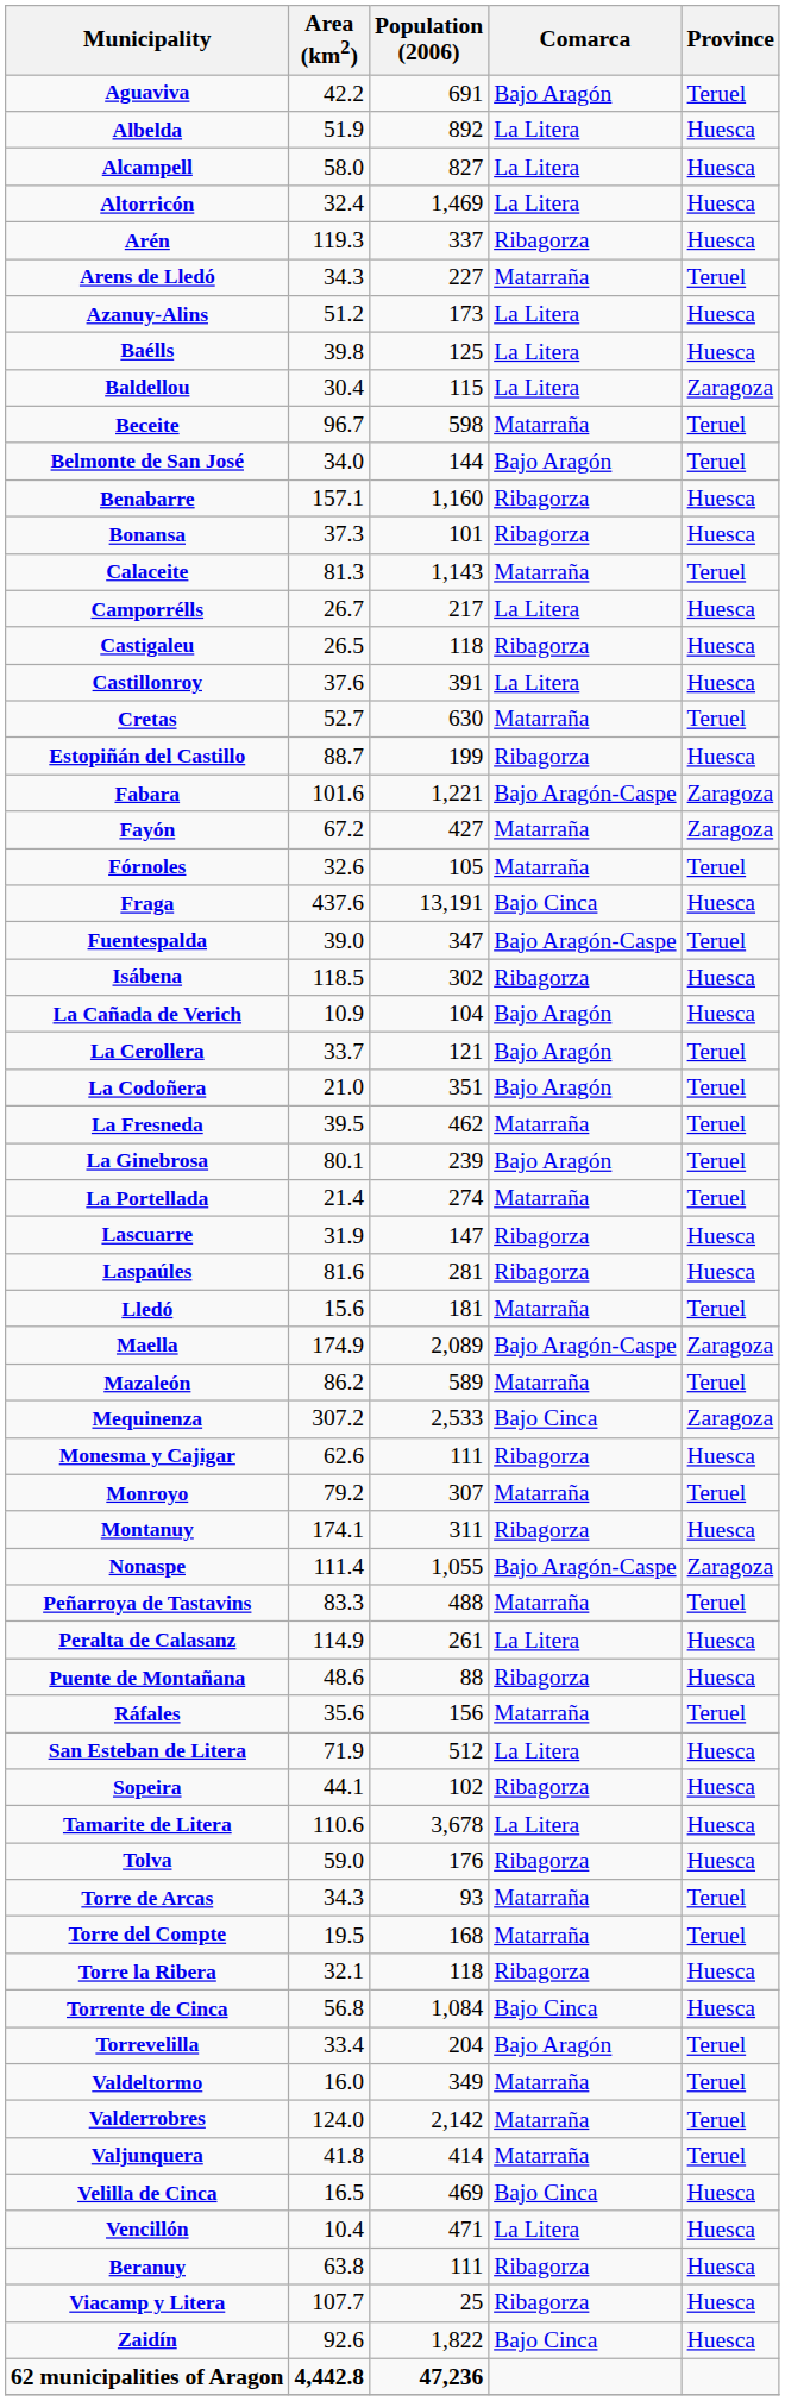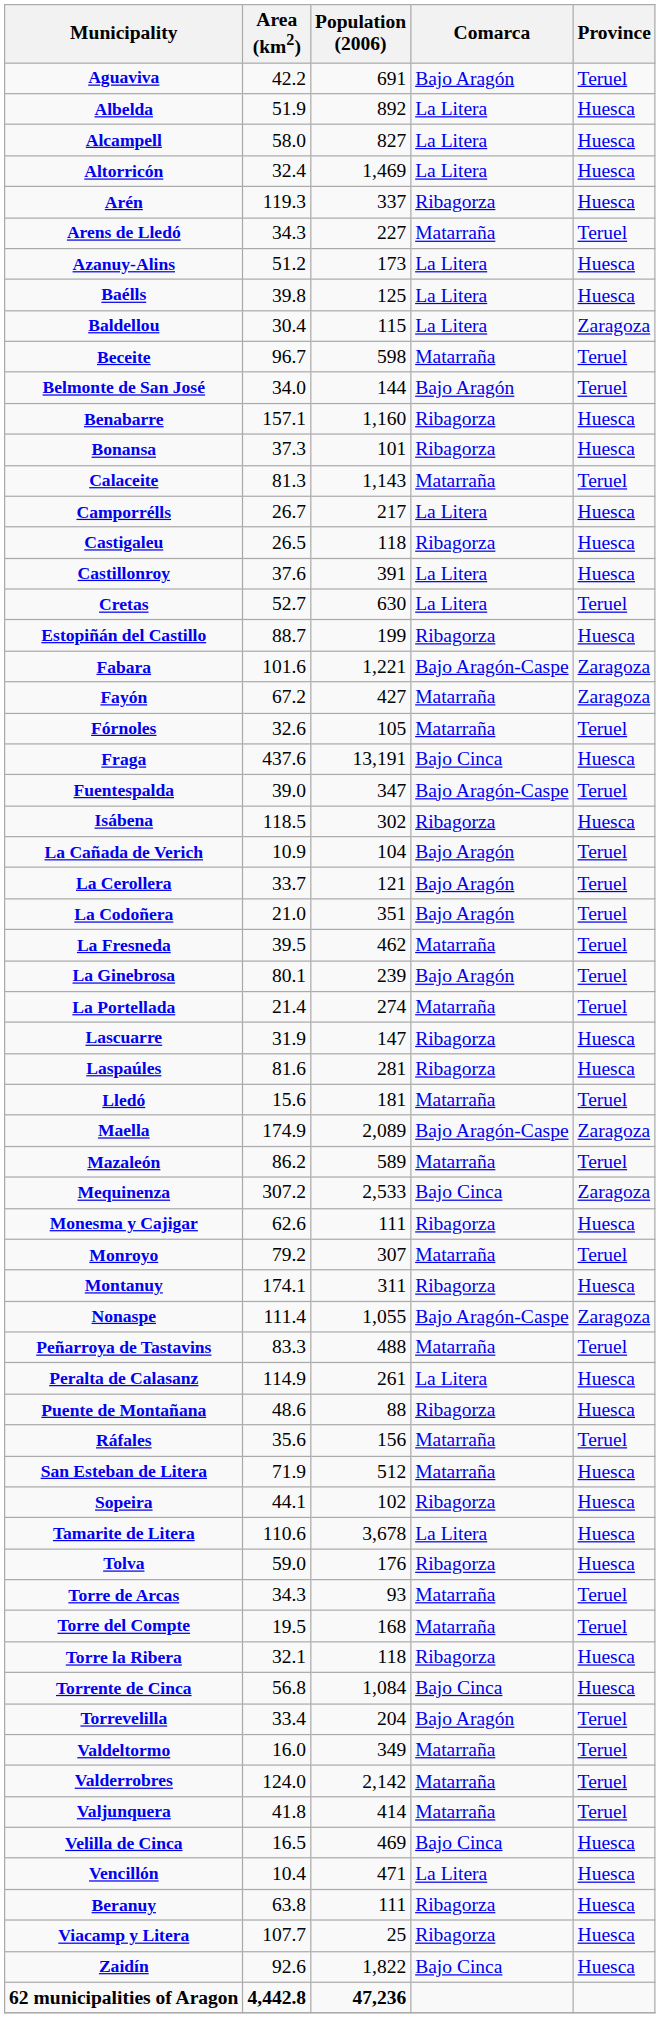Cretas | Comarca: Matarraña -> La Litera
La Cañada de Verich | Province: Huesca -> Teruel
San Esteban de Litera | Comarca: La Litera -> Matarraña
